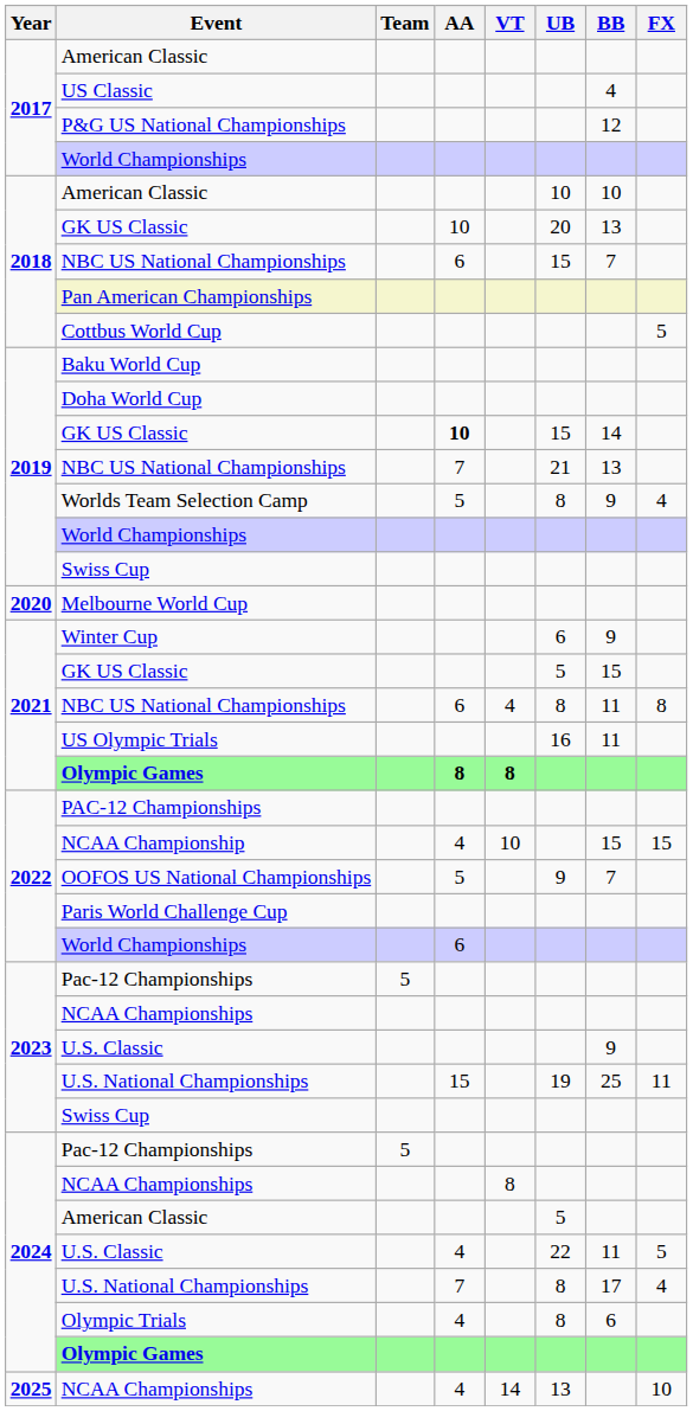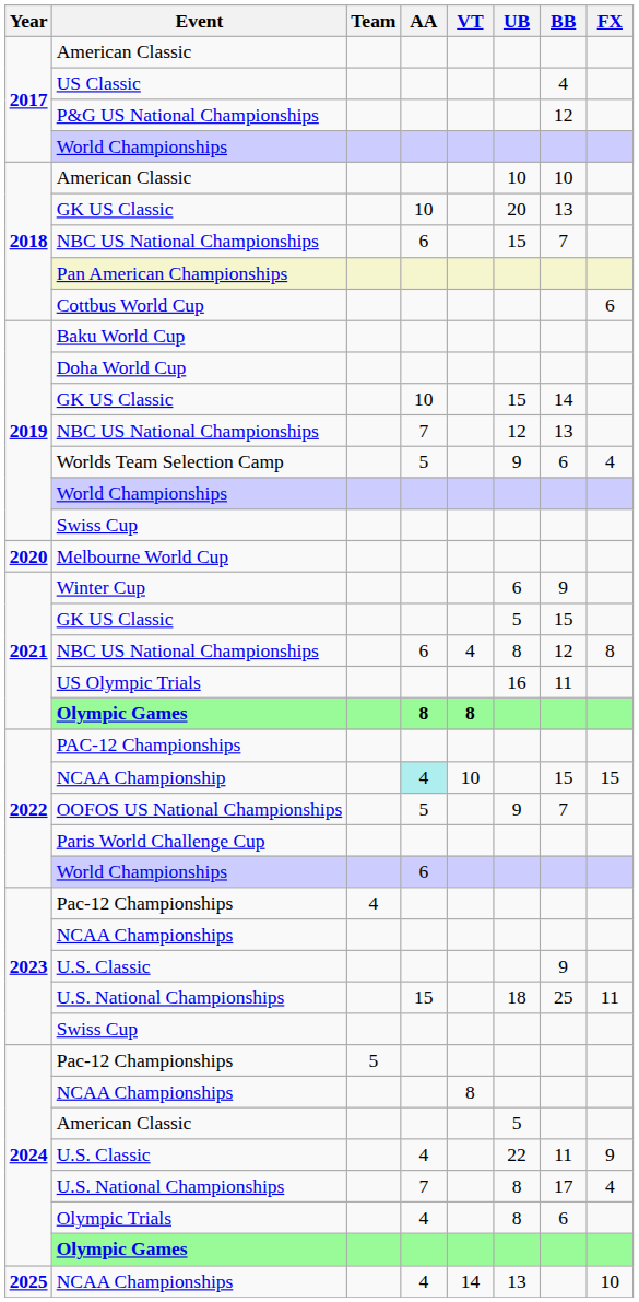Cottbus World Cup | FX: 5 -> 6
2019 / GK US Classic | AA: bold -> normal
2019 / NBC US National Championships | UB: 21 -> 12
Worlds Team Selection Camp | UB: 8 -> 9
Worlds Team Selection Camp | BB: 9 -> 6
2021 / NBC US National Championships | BB: 11 -> 12
NCAA Championship | AA: no background -> paleturquoise background
2023 / Pac-12 Championships | Team: 5 -> 4
2023 / U.S. National Championships | UB: 19 -> 18
2024 / U.S. Classic | FX: 5 -> 9
